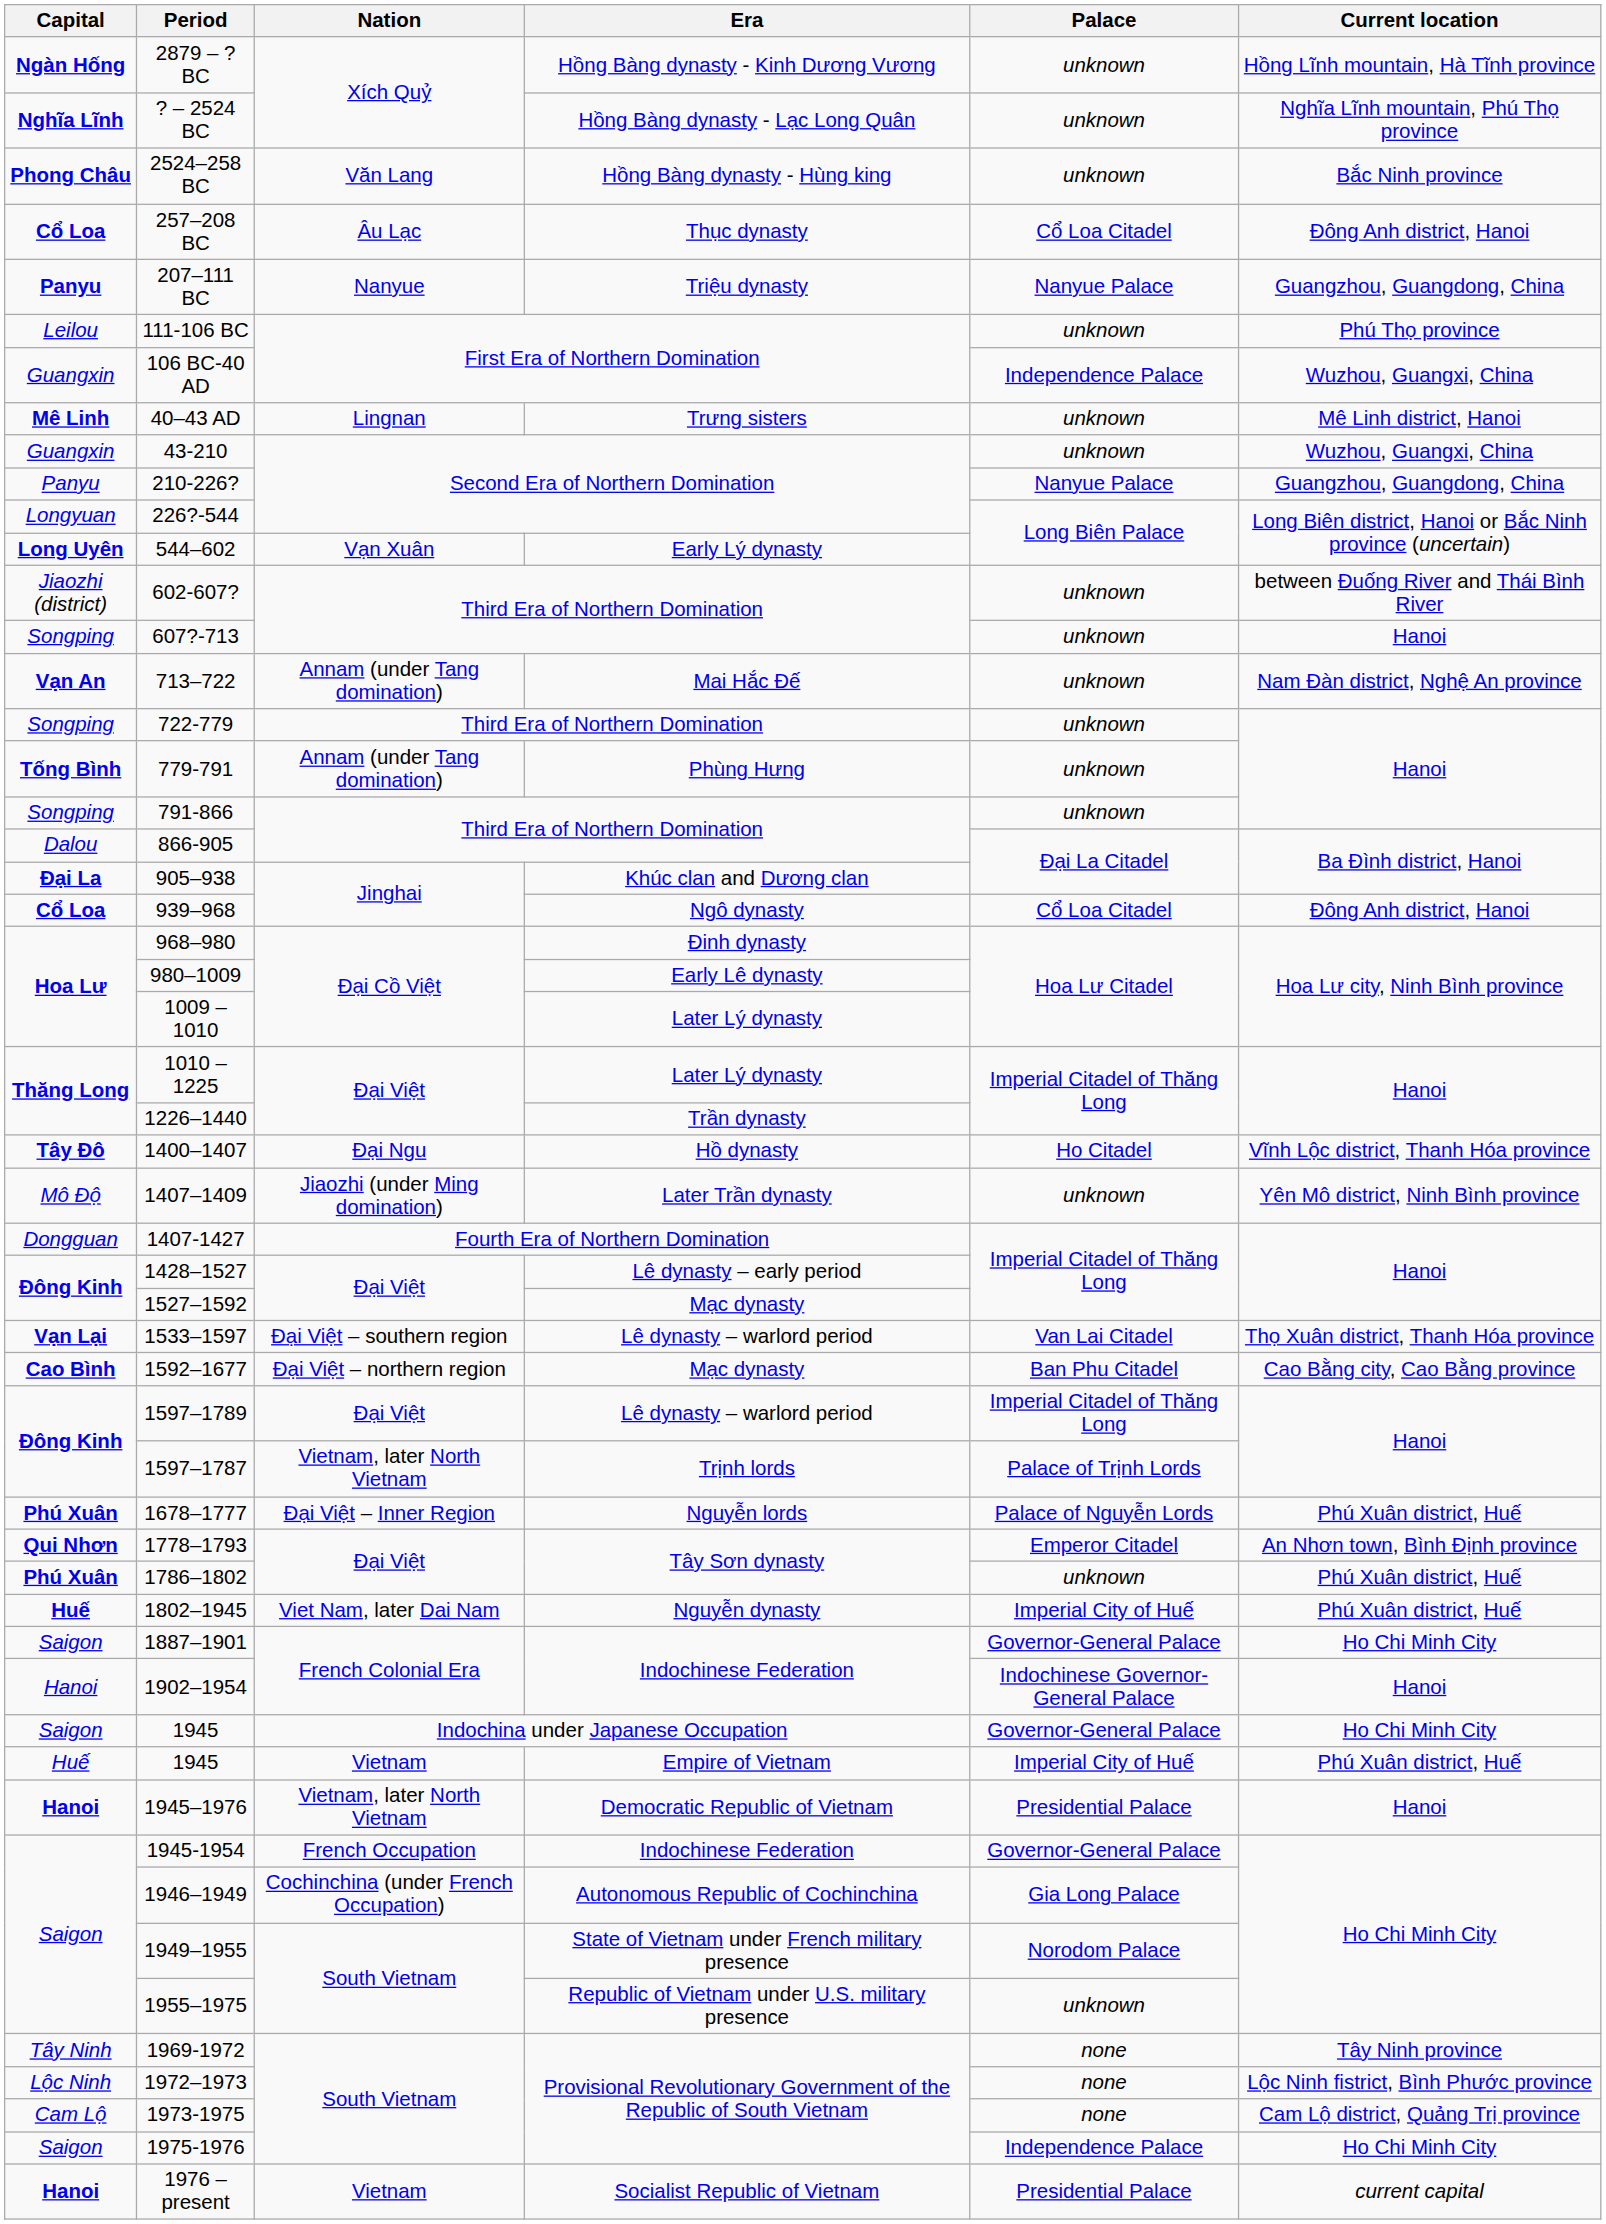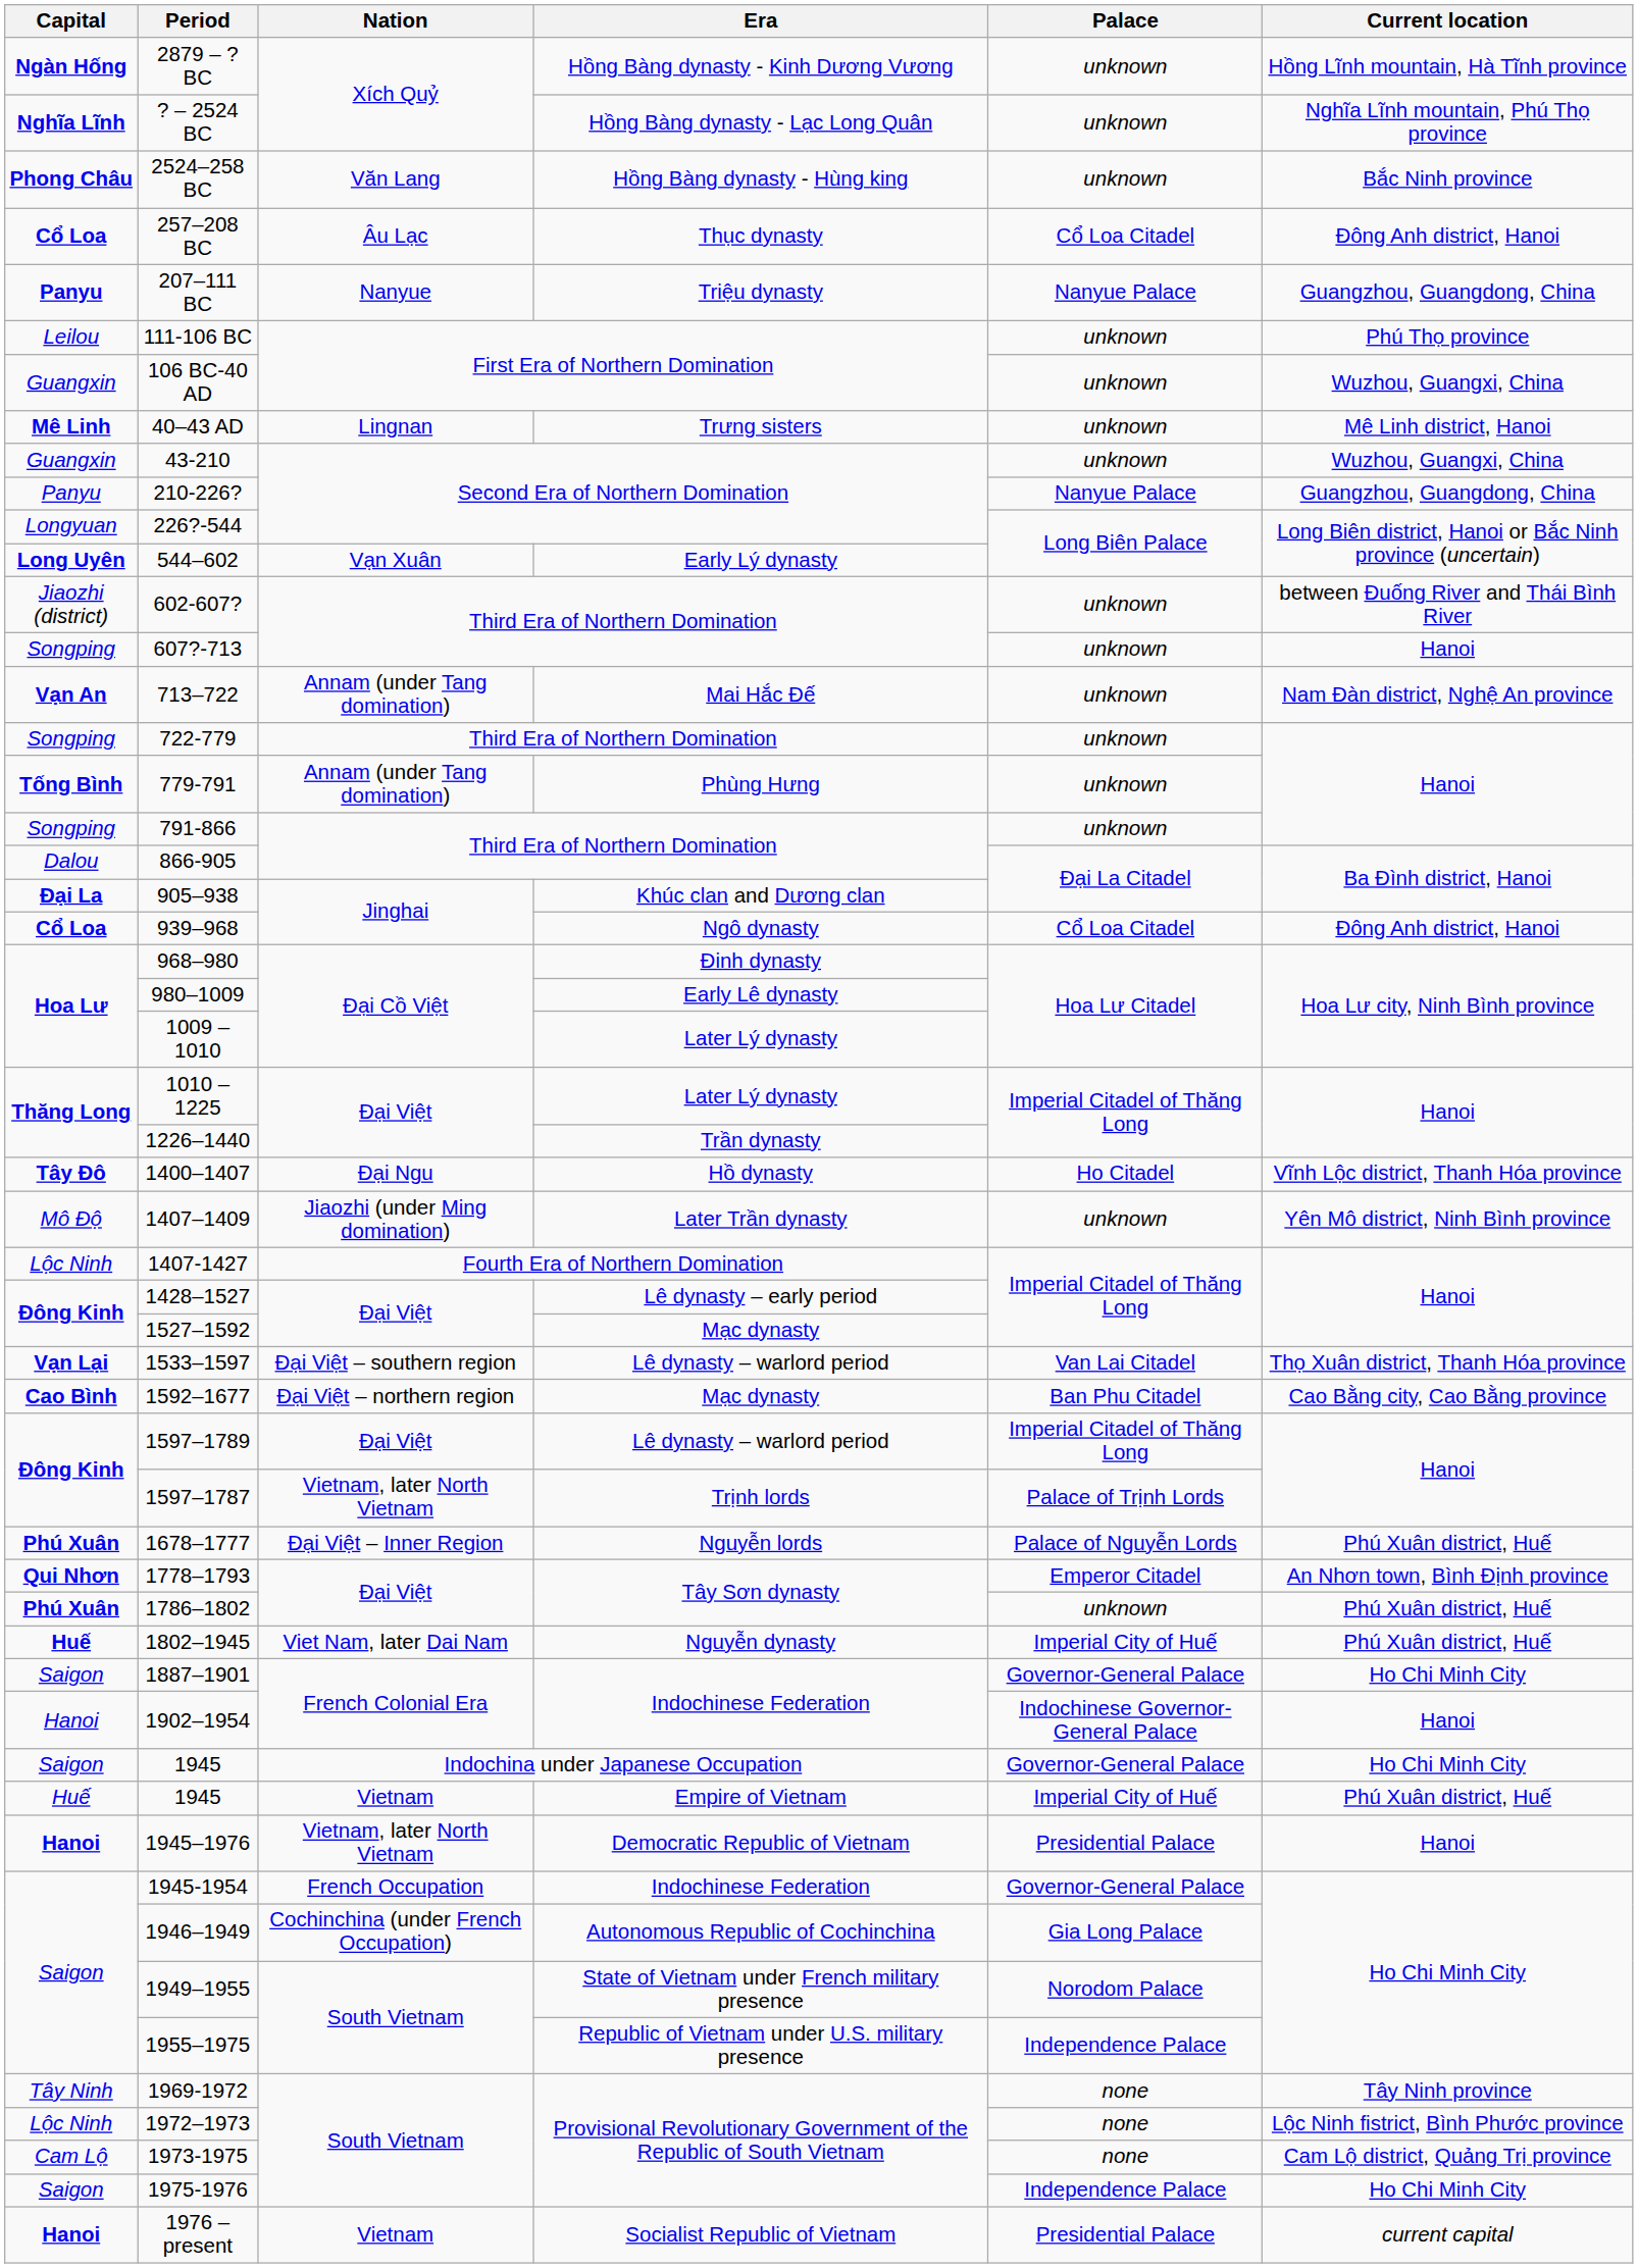106 BC-40 AD | Palace: Independence Palace -> unknown
1407-1427 | Capital: Dongguan -> Lộc Ninh
1955–1975 | Palace: unknown -> Independence Palace
